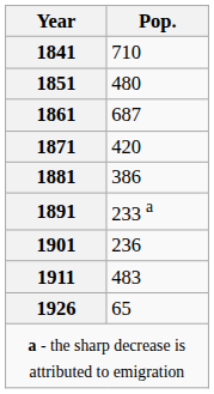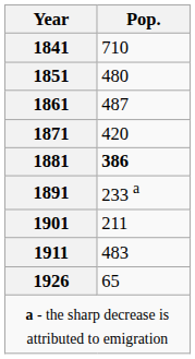1861 | Pop.: 687 -> 487
1881 | Pop.: normal -> bold
1901 | Pop.: 236 -> 211
